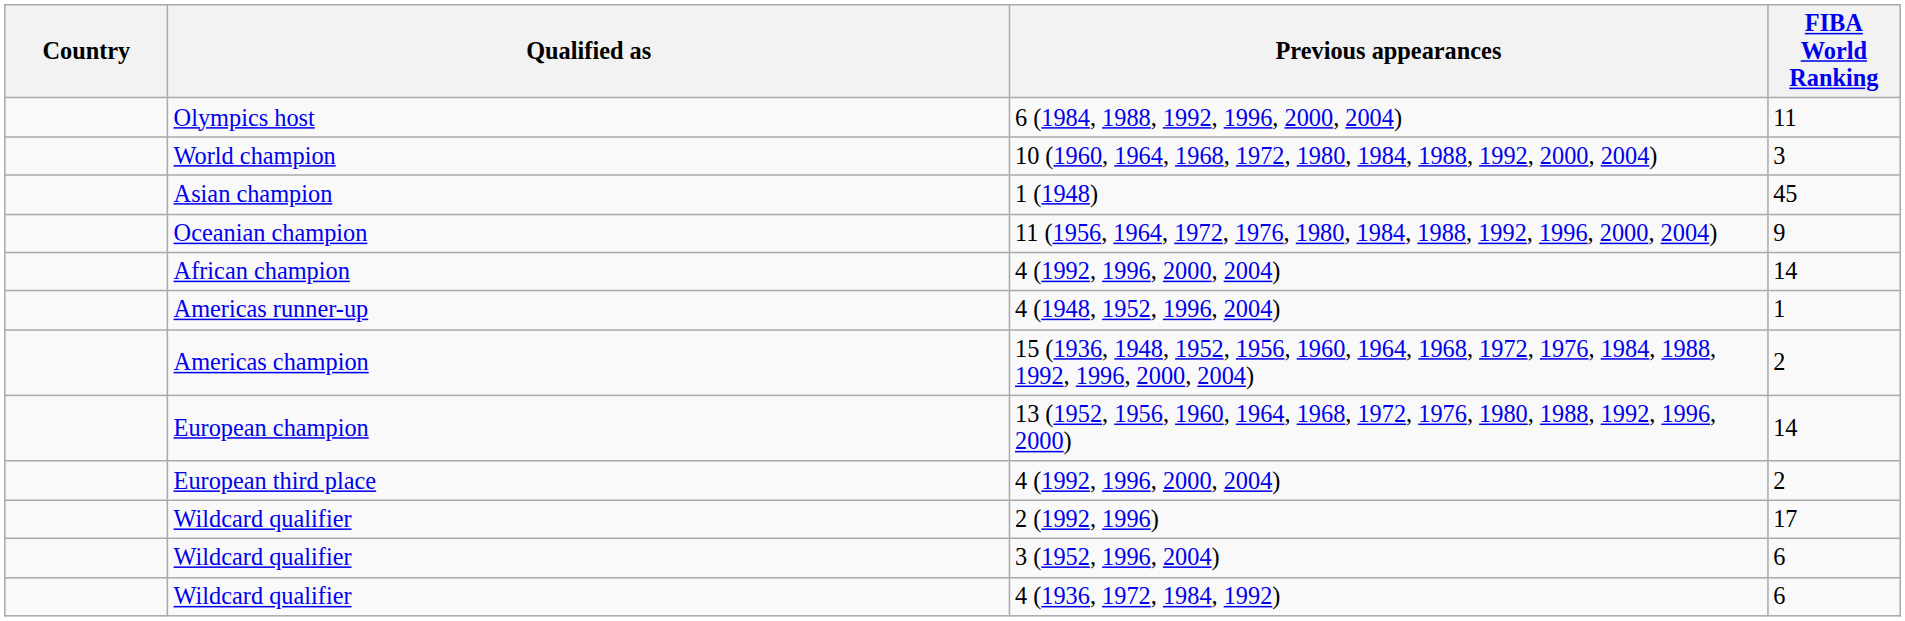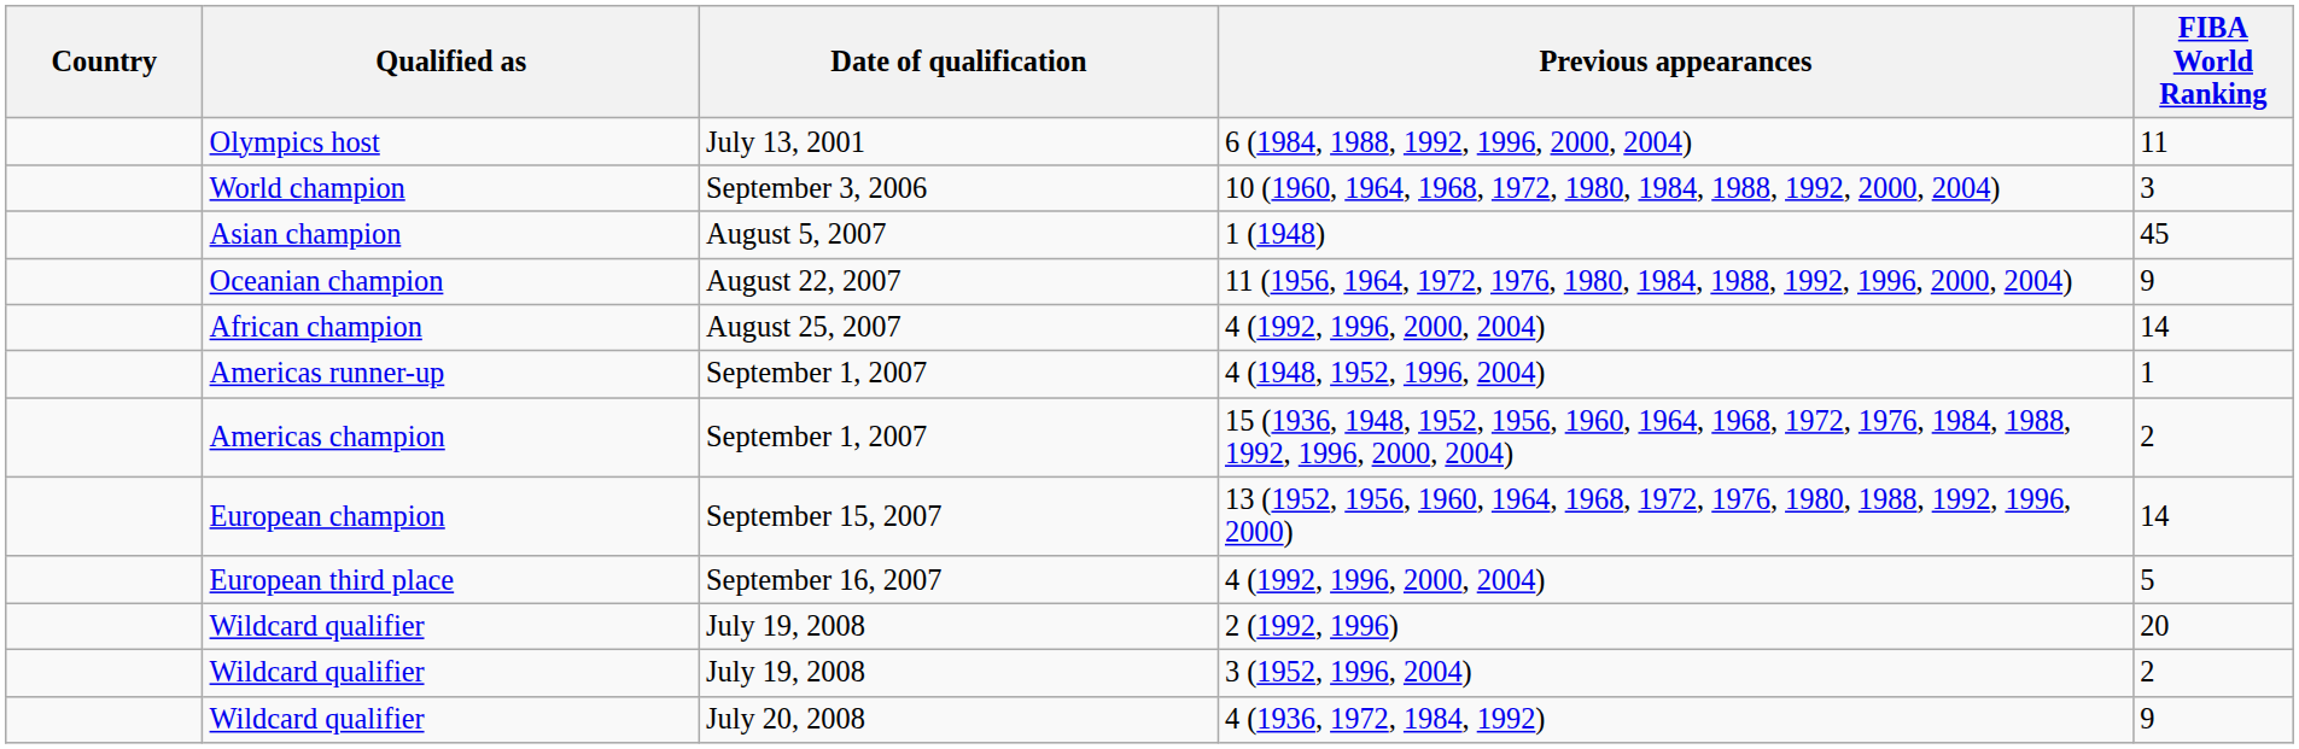+ column: Date of qualification | July 13, 2001 | September 3, 2006 | August 5, 2007 | August 22, 2007 | August 25, 2007 | September 1, 2007 | September 1, 2007 | September 15, 2007 | September 16, 2007 | July 19, 2008 | July 19, 2008 | July 20, 2008
European third place / 4 (1992, 1996, 2000, 2004) | FIBA World Ranking: 2 -> 5
2 (1992, 1996) | FIBA World Ranking: 17 -> 20
3 (1952, 1996, 2004) | FIBA World Ranking: 6 -> 2
4 (1936, 1972, 1984, 1992) | FIBA World Ranking: 6 -> 9
